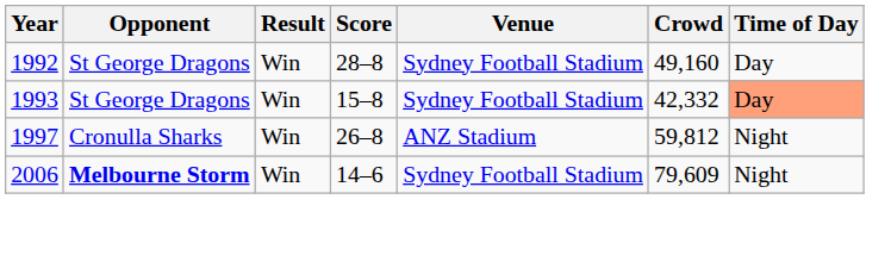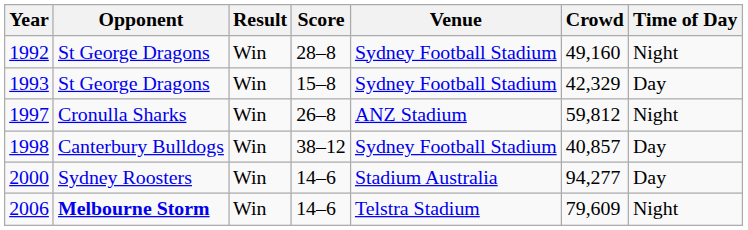1992 | Time of Day: Day -> Night
1993 | Crowd: 42,332 -> 42,329
1993 | Time of Day: lightsalmon background -> no background
+ row: 1998 | Canterbury Bulldogs | Win | 38–12 | Sydney Football Stadium | 40,857 | Day
+ row: 2000 | Sydney Roosters | Win | 14–6 | Stadium Australia | 94,277 | Day
2006 | Venue: Sydney Football Stadium -> Telstra Stadium
